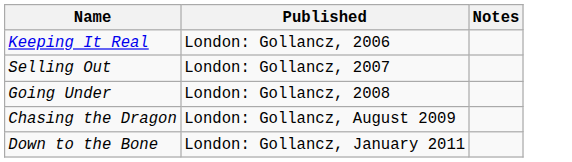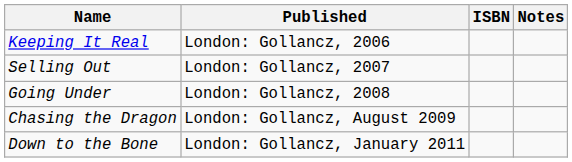+ column: ISBN
